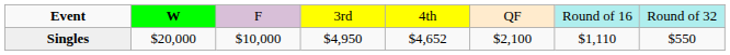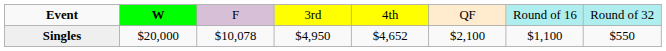Singles | column 3: $10,000 -> $10,078
Singles | column 7: $1,110 -> $1,100
